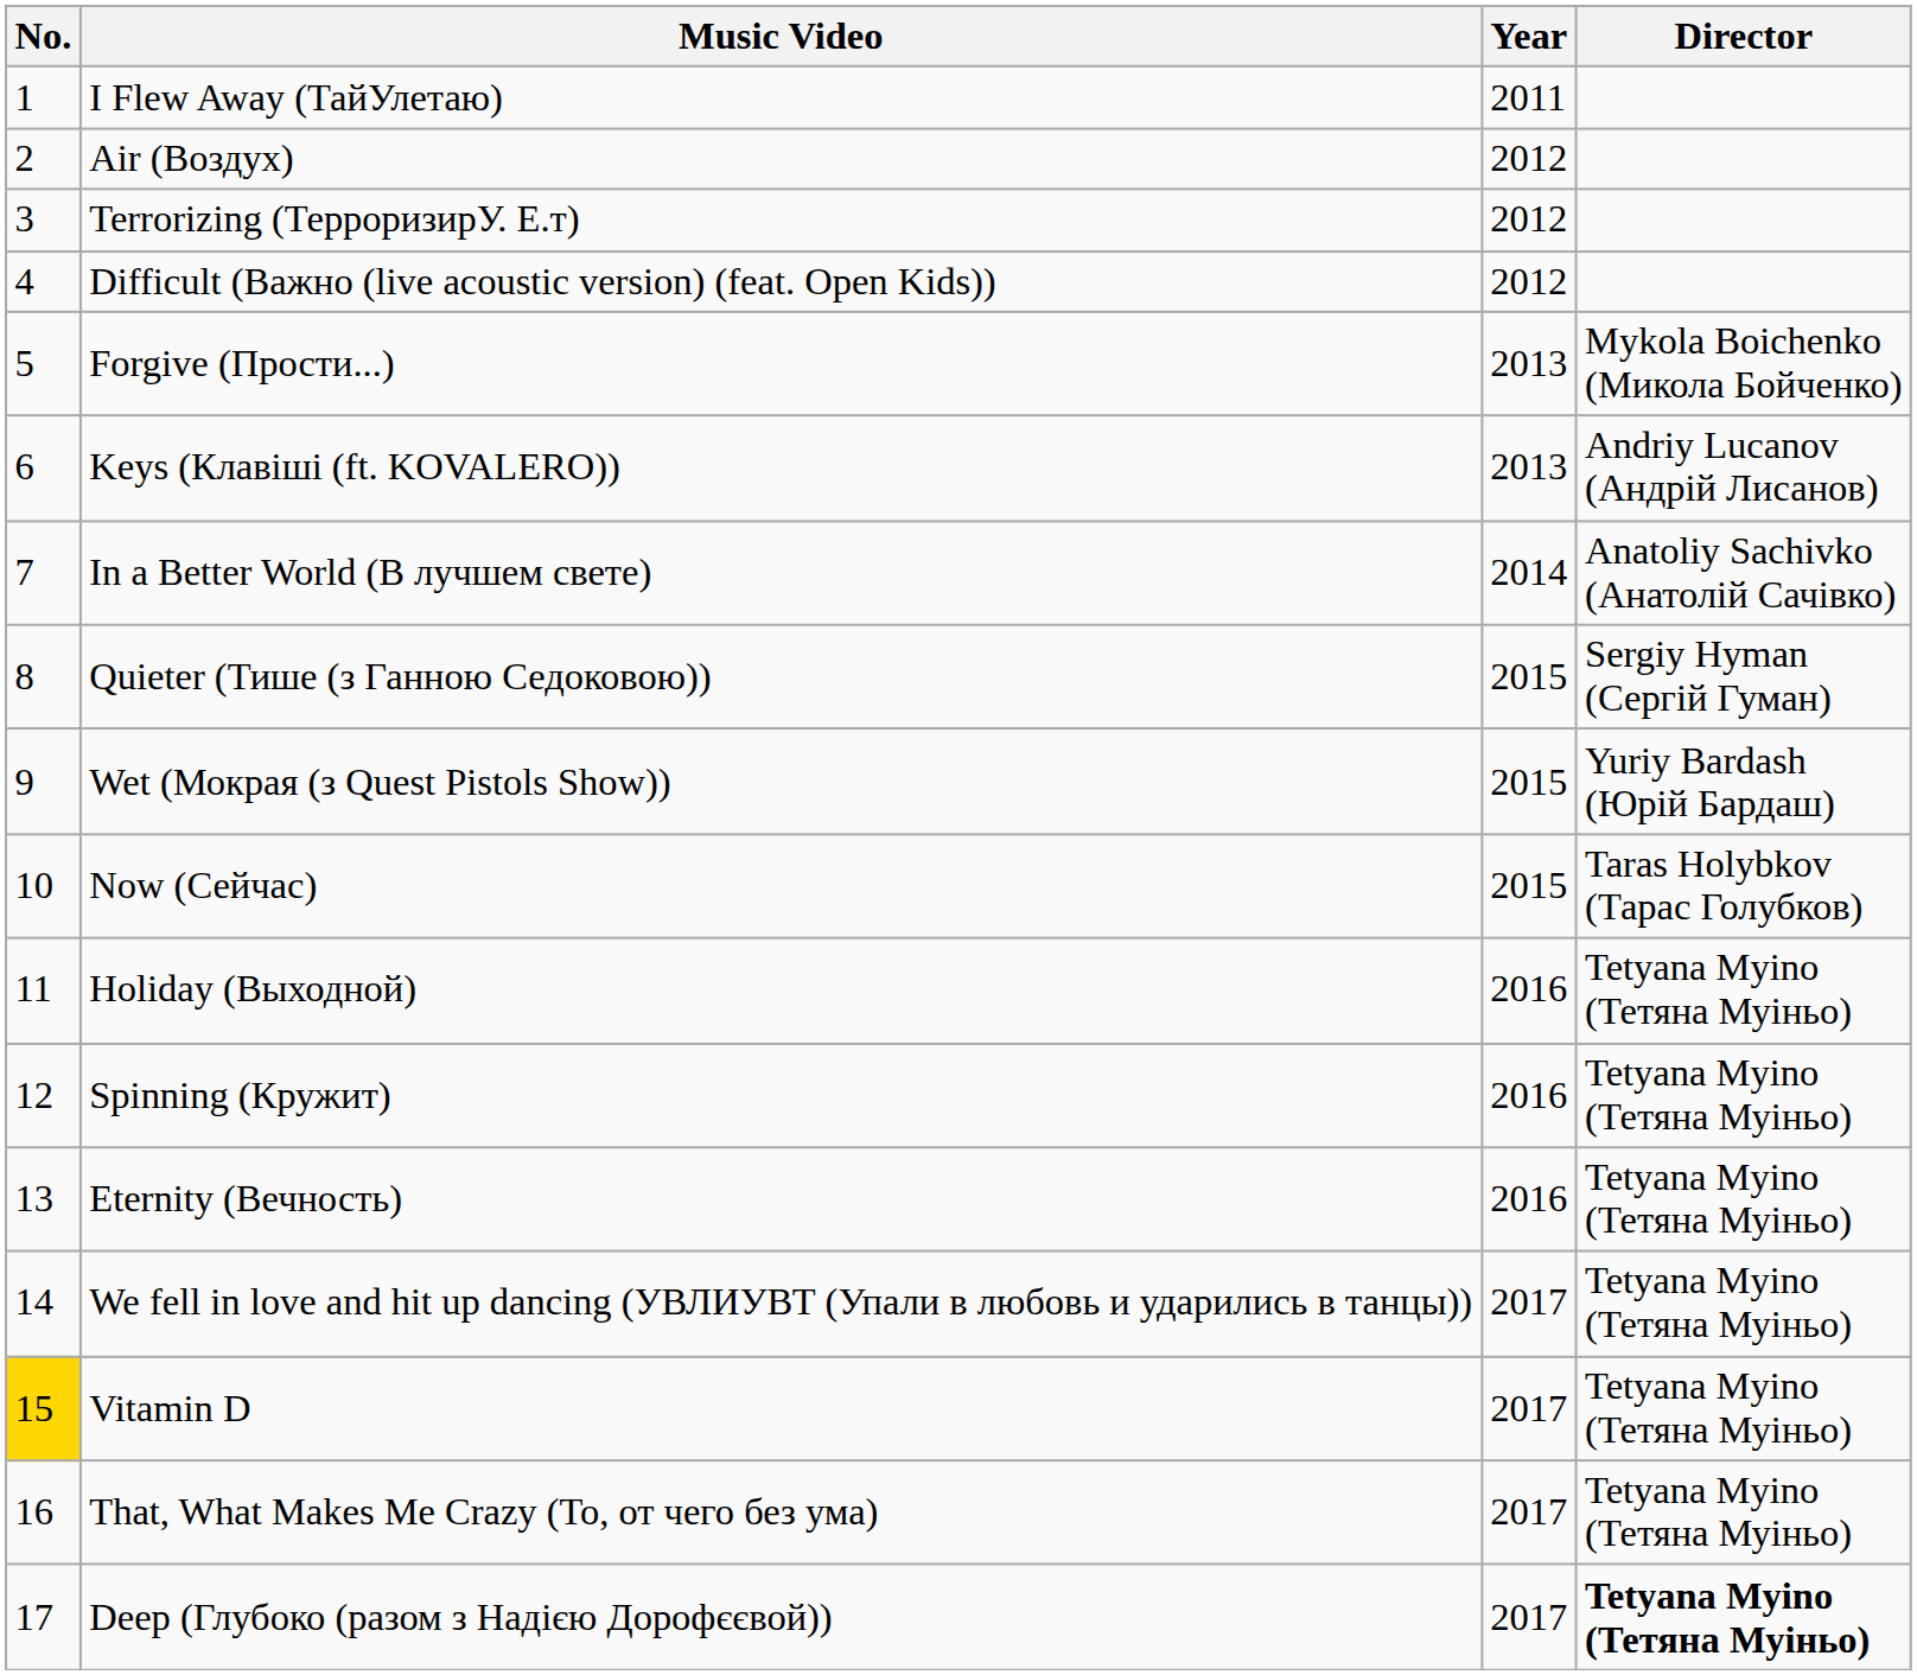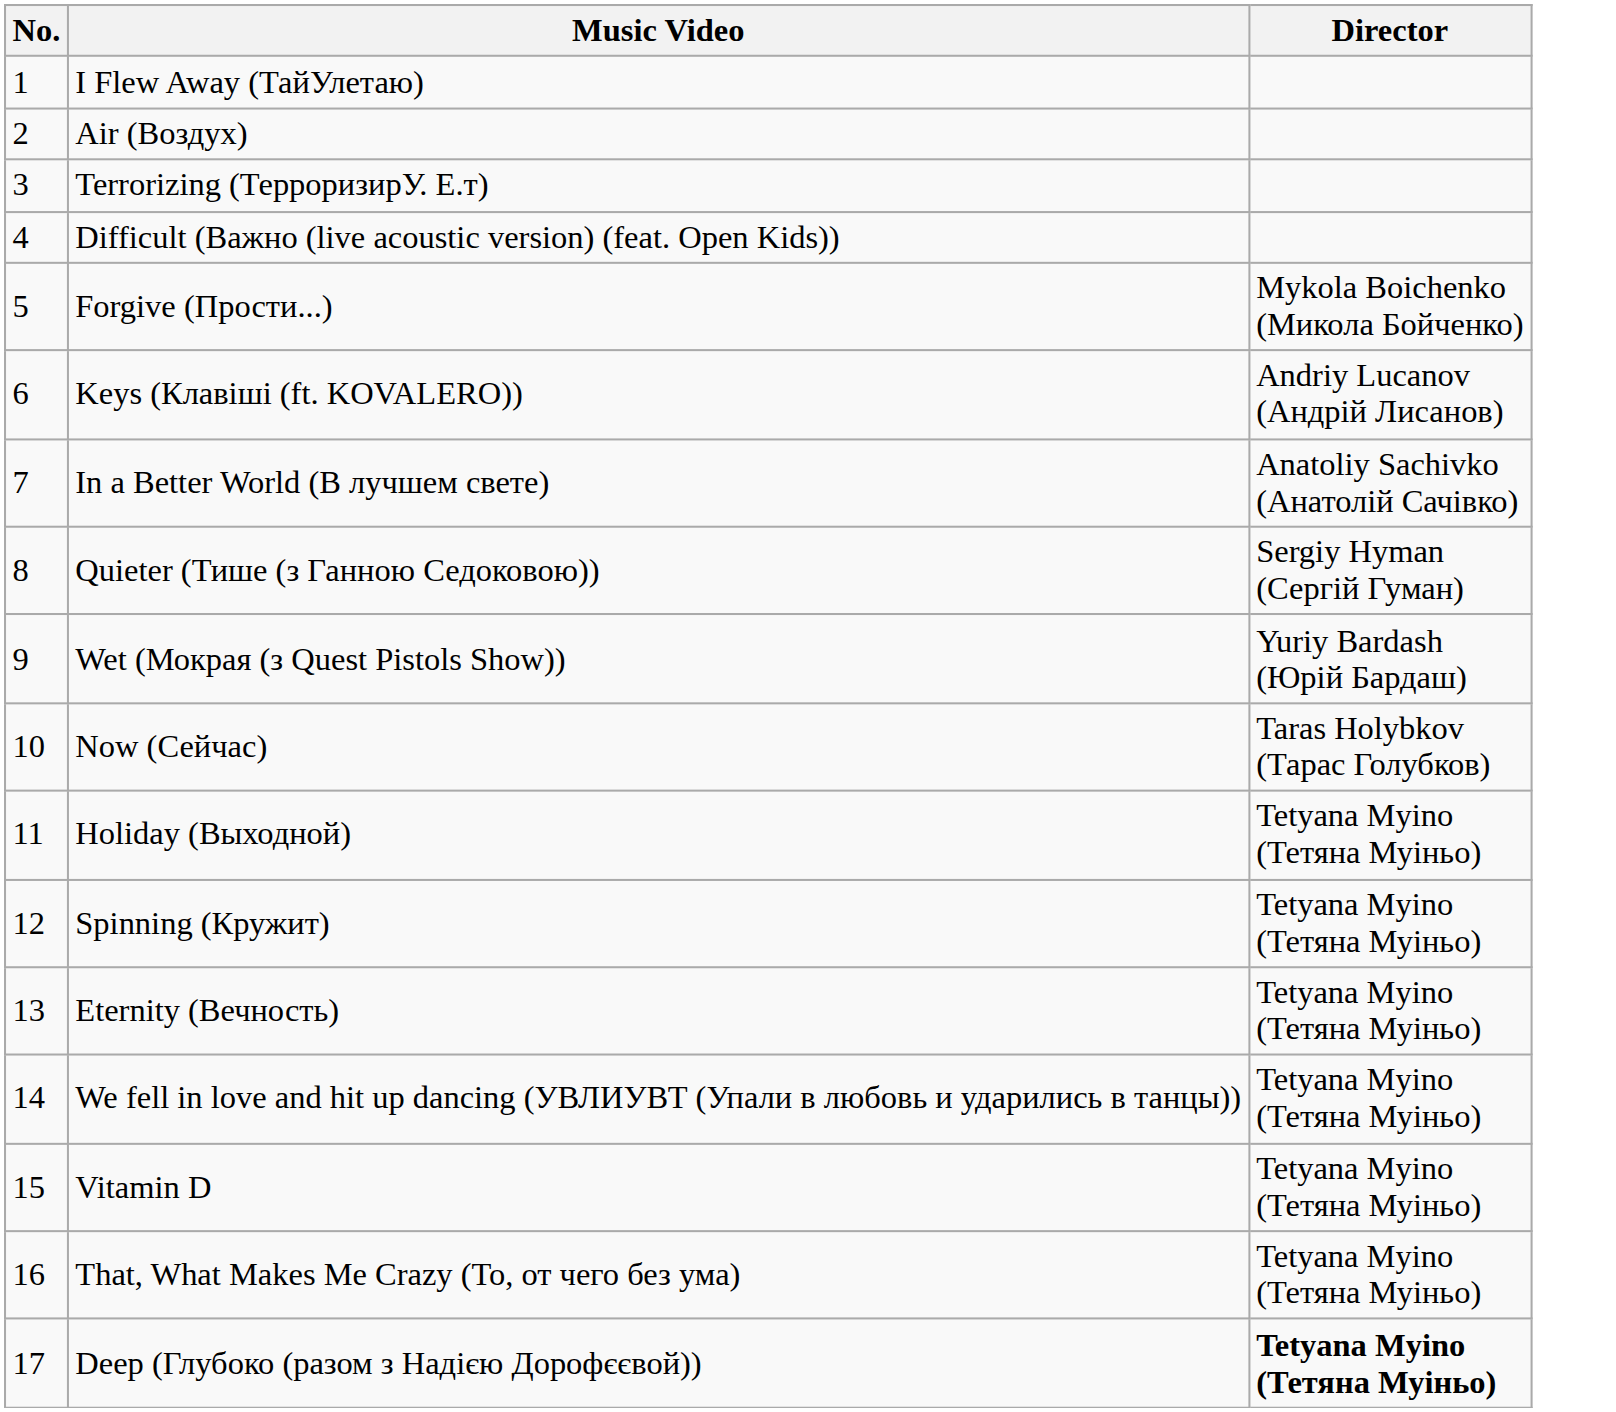- column: Year | 2011 | 2012 | 2012 | 2012 | 2013 | 2013 | 2014 | 2015 | 2015 | 2015 | 2016 | 2016 | 2016 | 2017 | 2017 | 2017 | 2017
Vitamin D | No.: gold background -> no background
